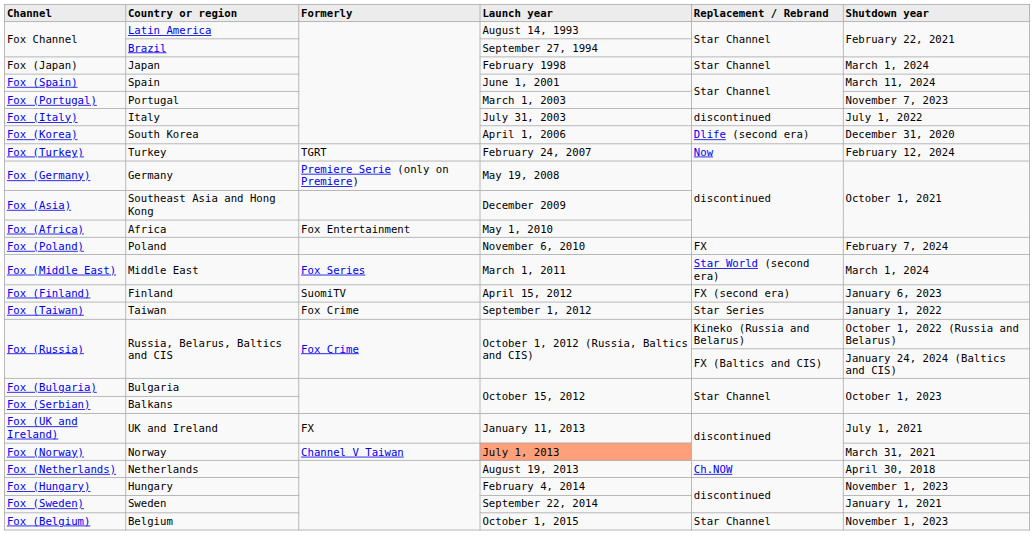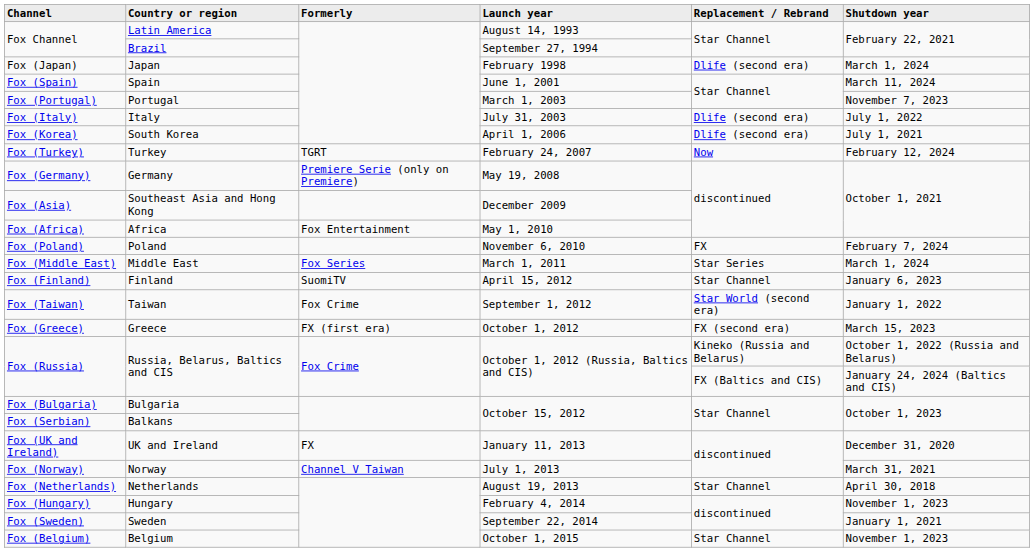Japan | Replacement / Rebrand: Star Channel -> Dlife (second era)
Italy | Replacement / Rebrand: discontinued -> Dlife (second era)
South Korea | Shutdown year: December 31, 2020 -> July 1, 2021
Middle East | Replacement / Rebrand: Star World (second era) -> Star Series
Finland | Replacement / Rebrand: FX (second era) -> Star Channel
Taiwan | Replacement / Rebrand: Star Series -> Star World (second era)
+ row: Fox (Greece) | Greece | FX (first era) | October 1, 2012 | FX (second era) | March 15, 2023
UK and Ireland | Shutdown year: July 1, 2021 -> December 31, 2020
Norway | Launch year: lightsalmon background -> no background
Netherlands | Replacement / Rebrand: Ch.NOW -> Star Channel
